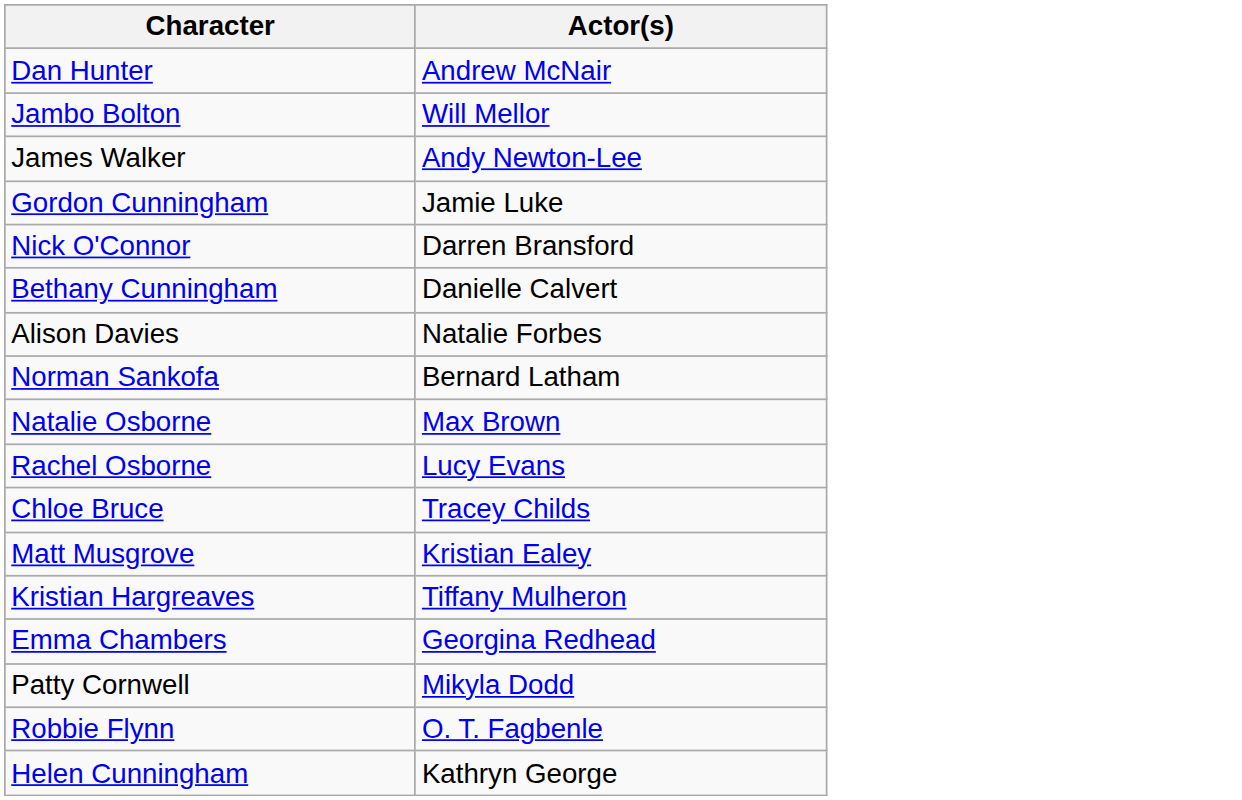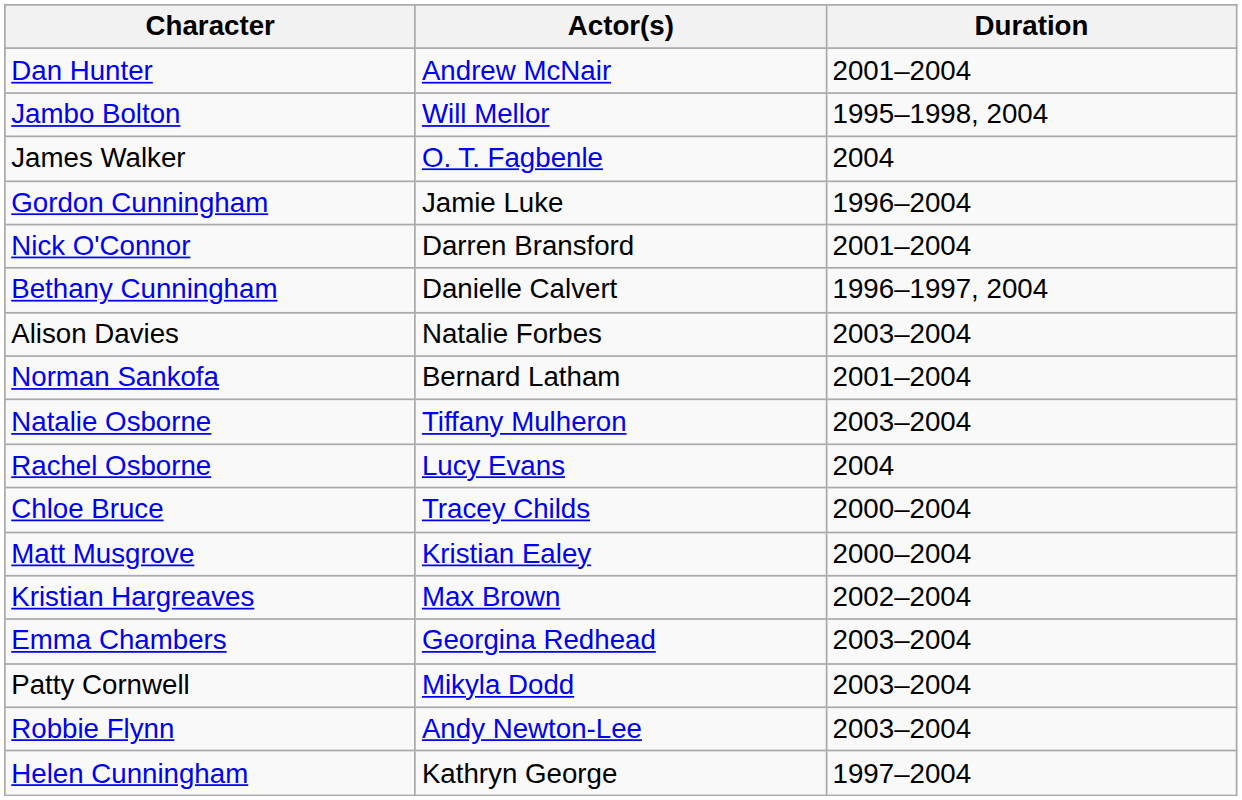+ column: Duration | 2001–2004 | 1995–1998, 2004 | 2004 | 1996–2004 | 2001–2004 | 1996–1997, 2004 | 2003–2004 | 2001–2004 | 2003–2004 | 2004 | 2000–2004 | 2000–2004 | 2002–2004 | 2003–2004 | 2003–2004 | 2003–2004 | 1997–2004
James Walker | Actor(s): Andy Newton-Lee -> O. T. Fagbenle
Natalie Osborne | Actor(s): Max Brown -> Tiffany Mulheron
Kristian Hargreaves | Actor(s): Tiffany Mulheron -> Max Brown
Robbie Flynn | Actor(s): O. T. Fagbenle -> Andy Newton-Lee
